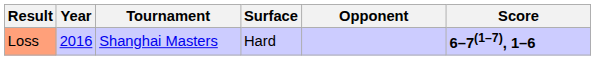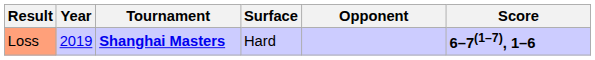Loss | Year: 2016 -> 2019
Loss | Tournament: normal -> bold
